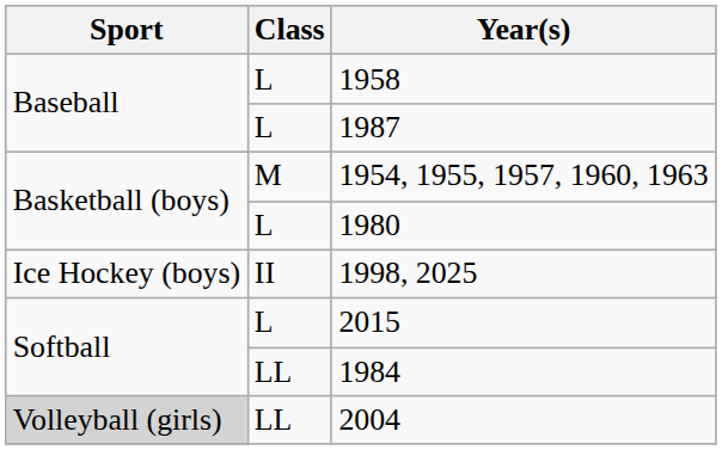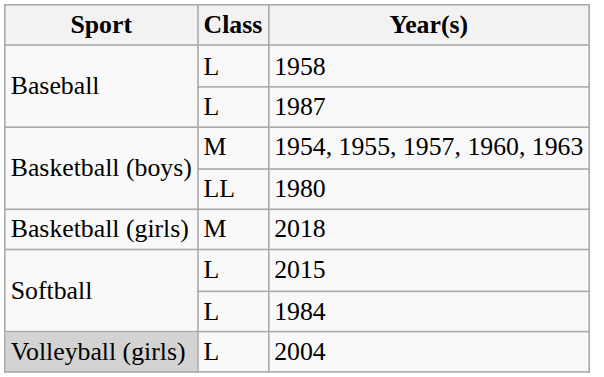1980 | Class: L -> LL
+ row: Basketball (girls) | M | 2018
- row: Ice Hockey (boys) | II | 1998, 2025
1984 | Class: LL -> L
2004 | Class: LL -> L
